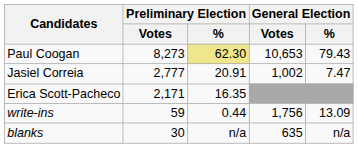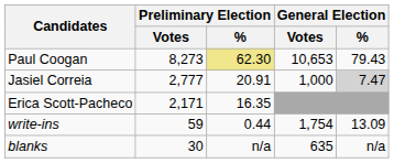Jasiel Correia | General Election / Votes: 1,002 -> 1,000
Jasiel Correia | General Election / %: no background -> lightgrey background
write-ins | General Election / Votes: 1,756 -> 1,754
